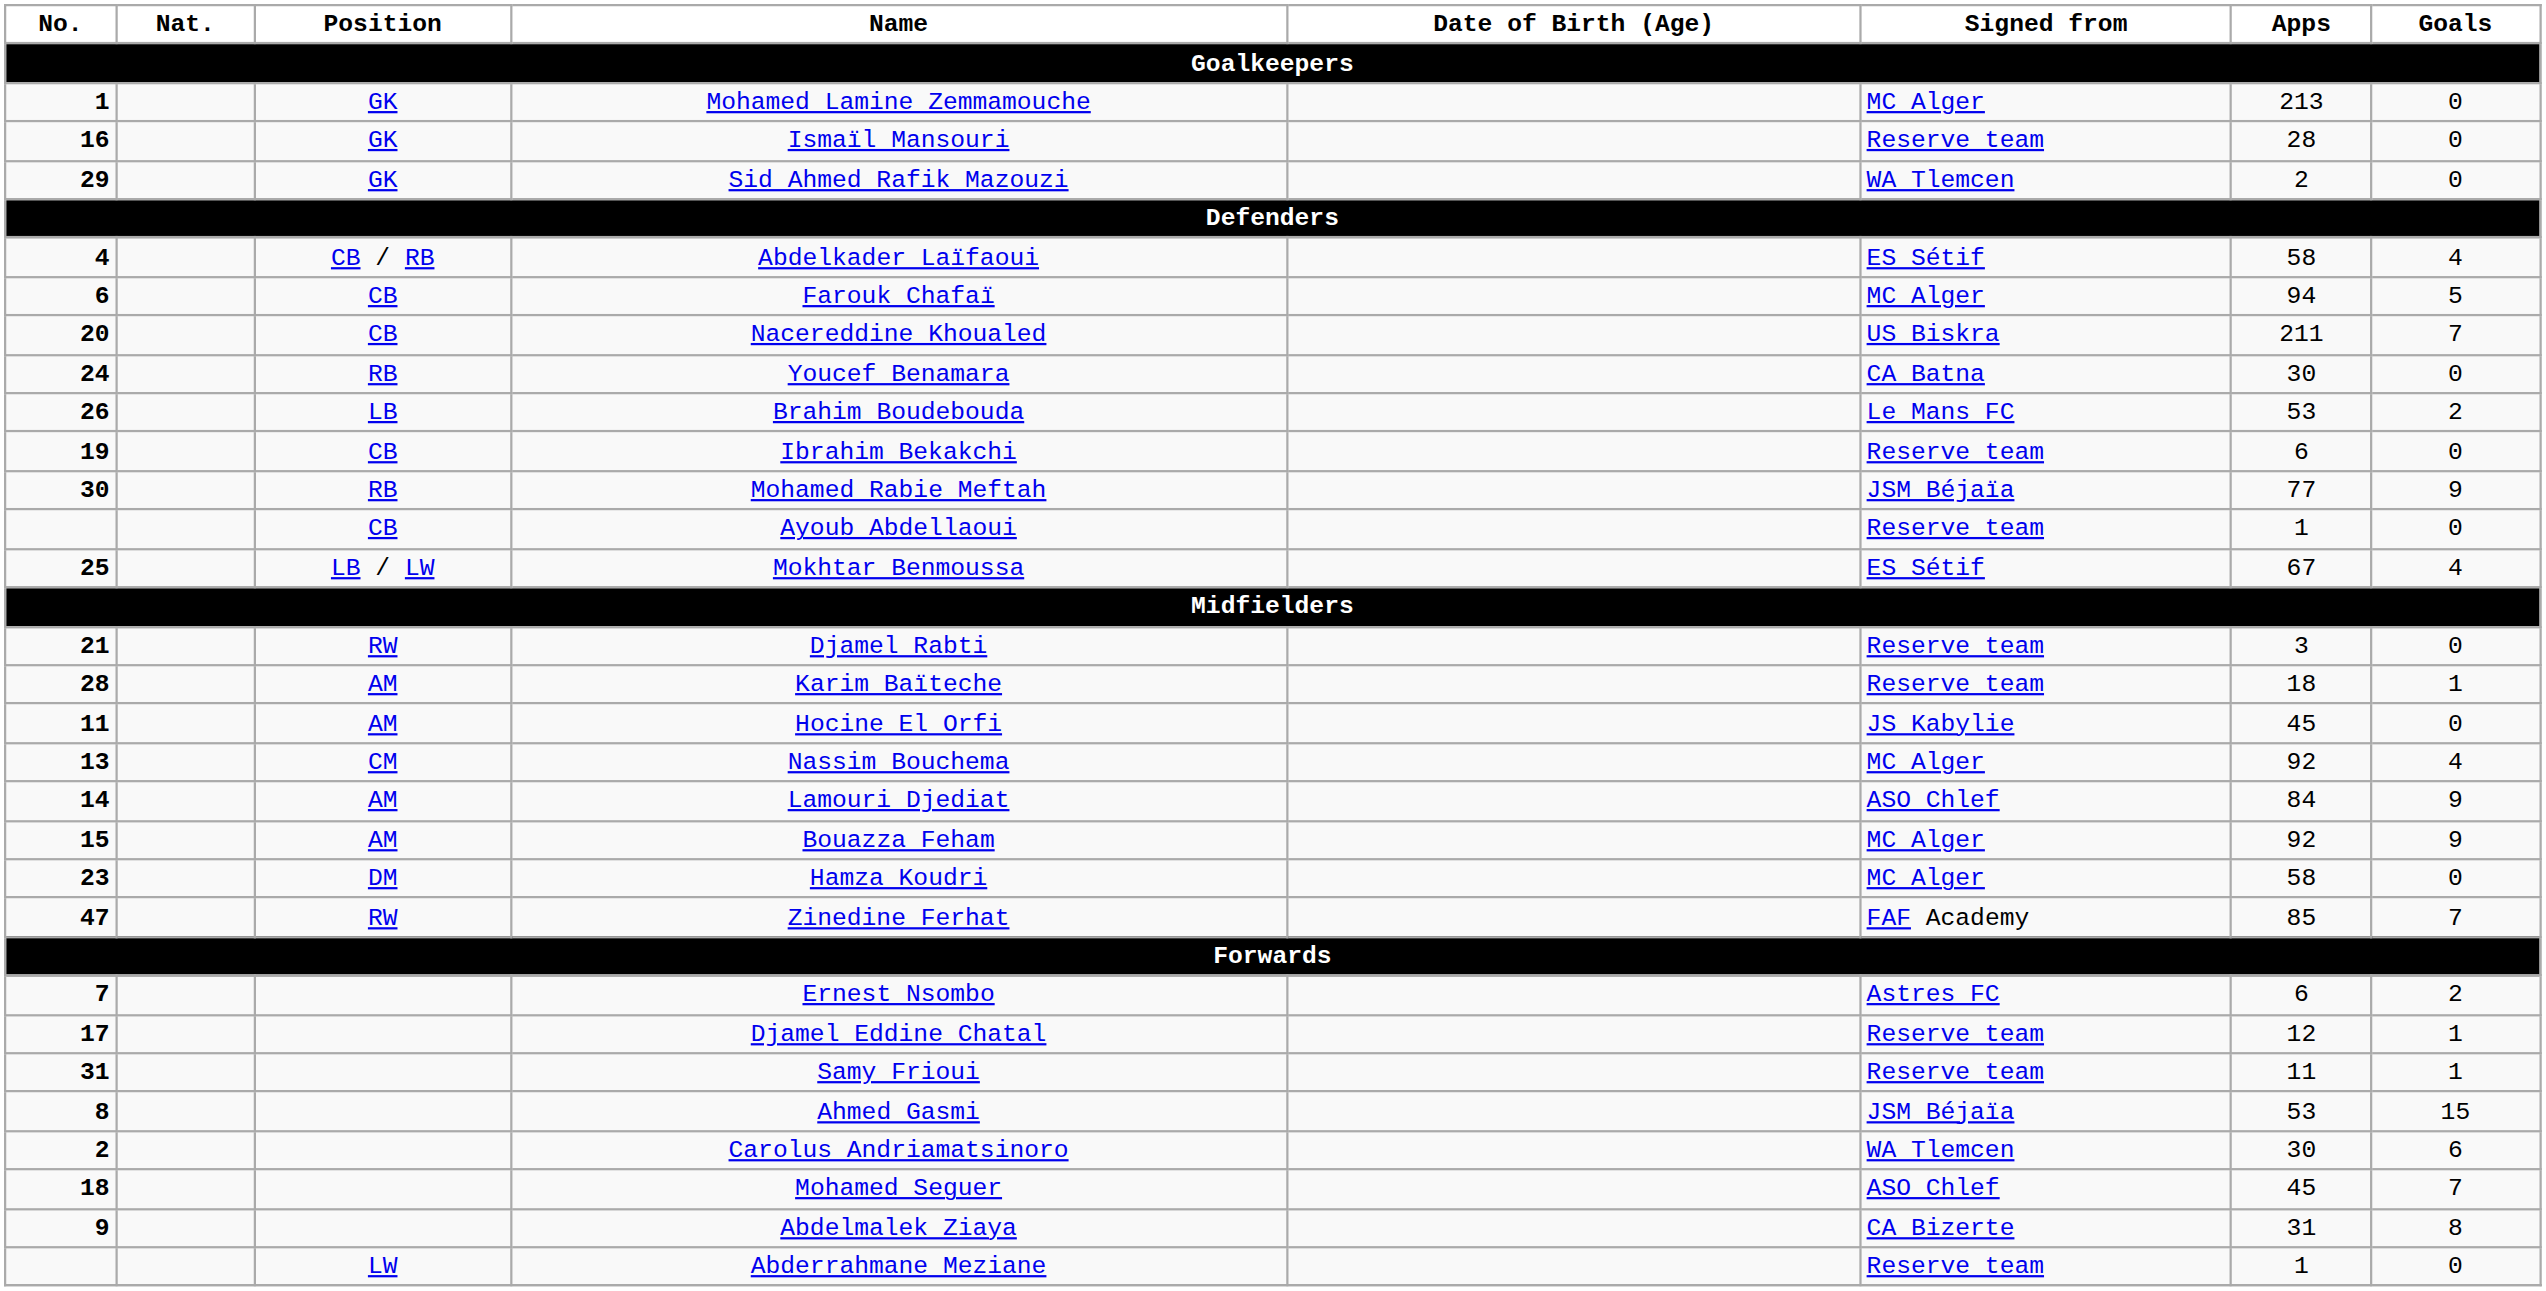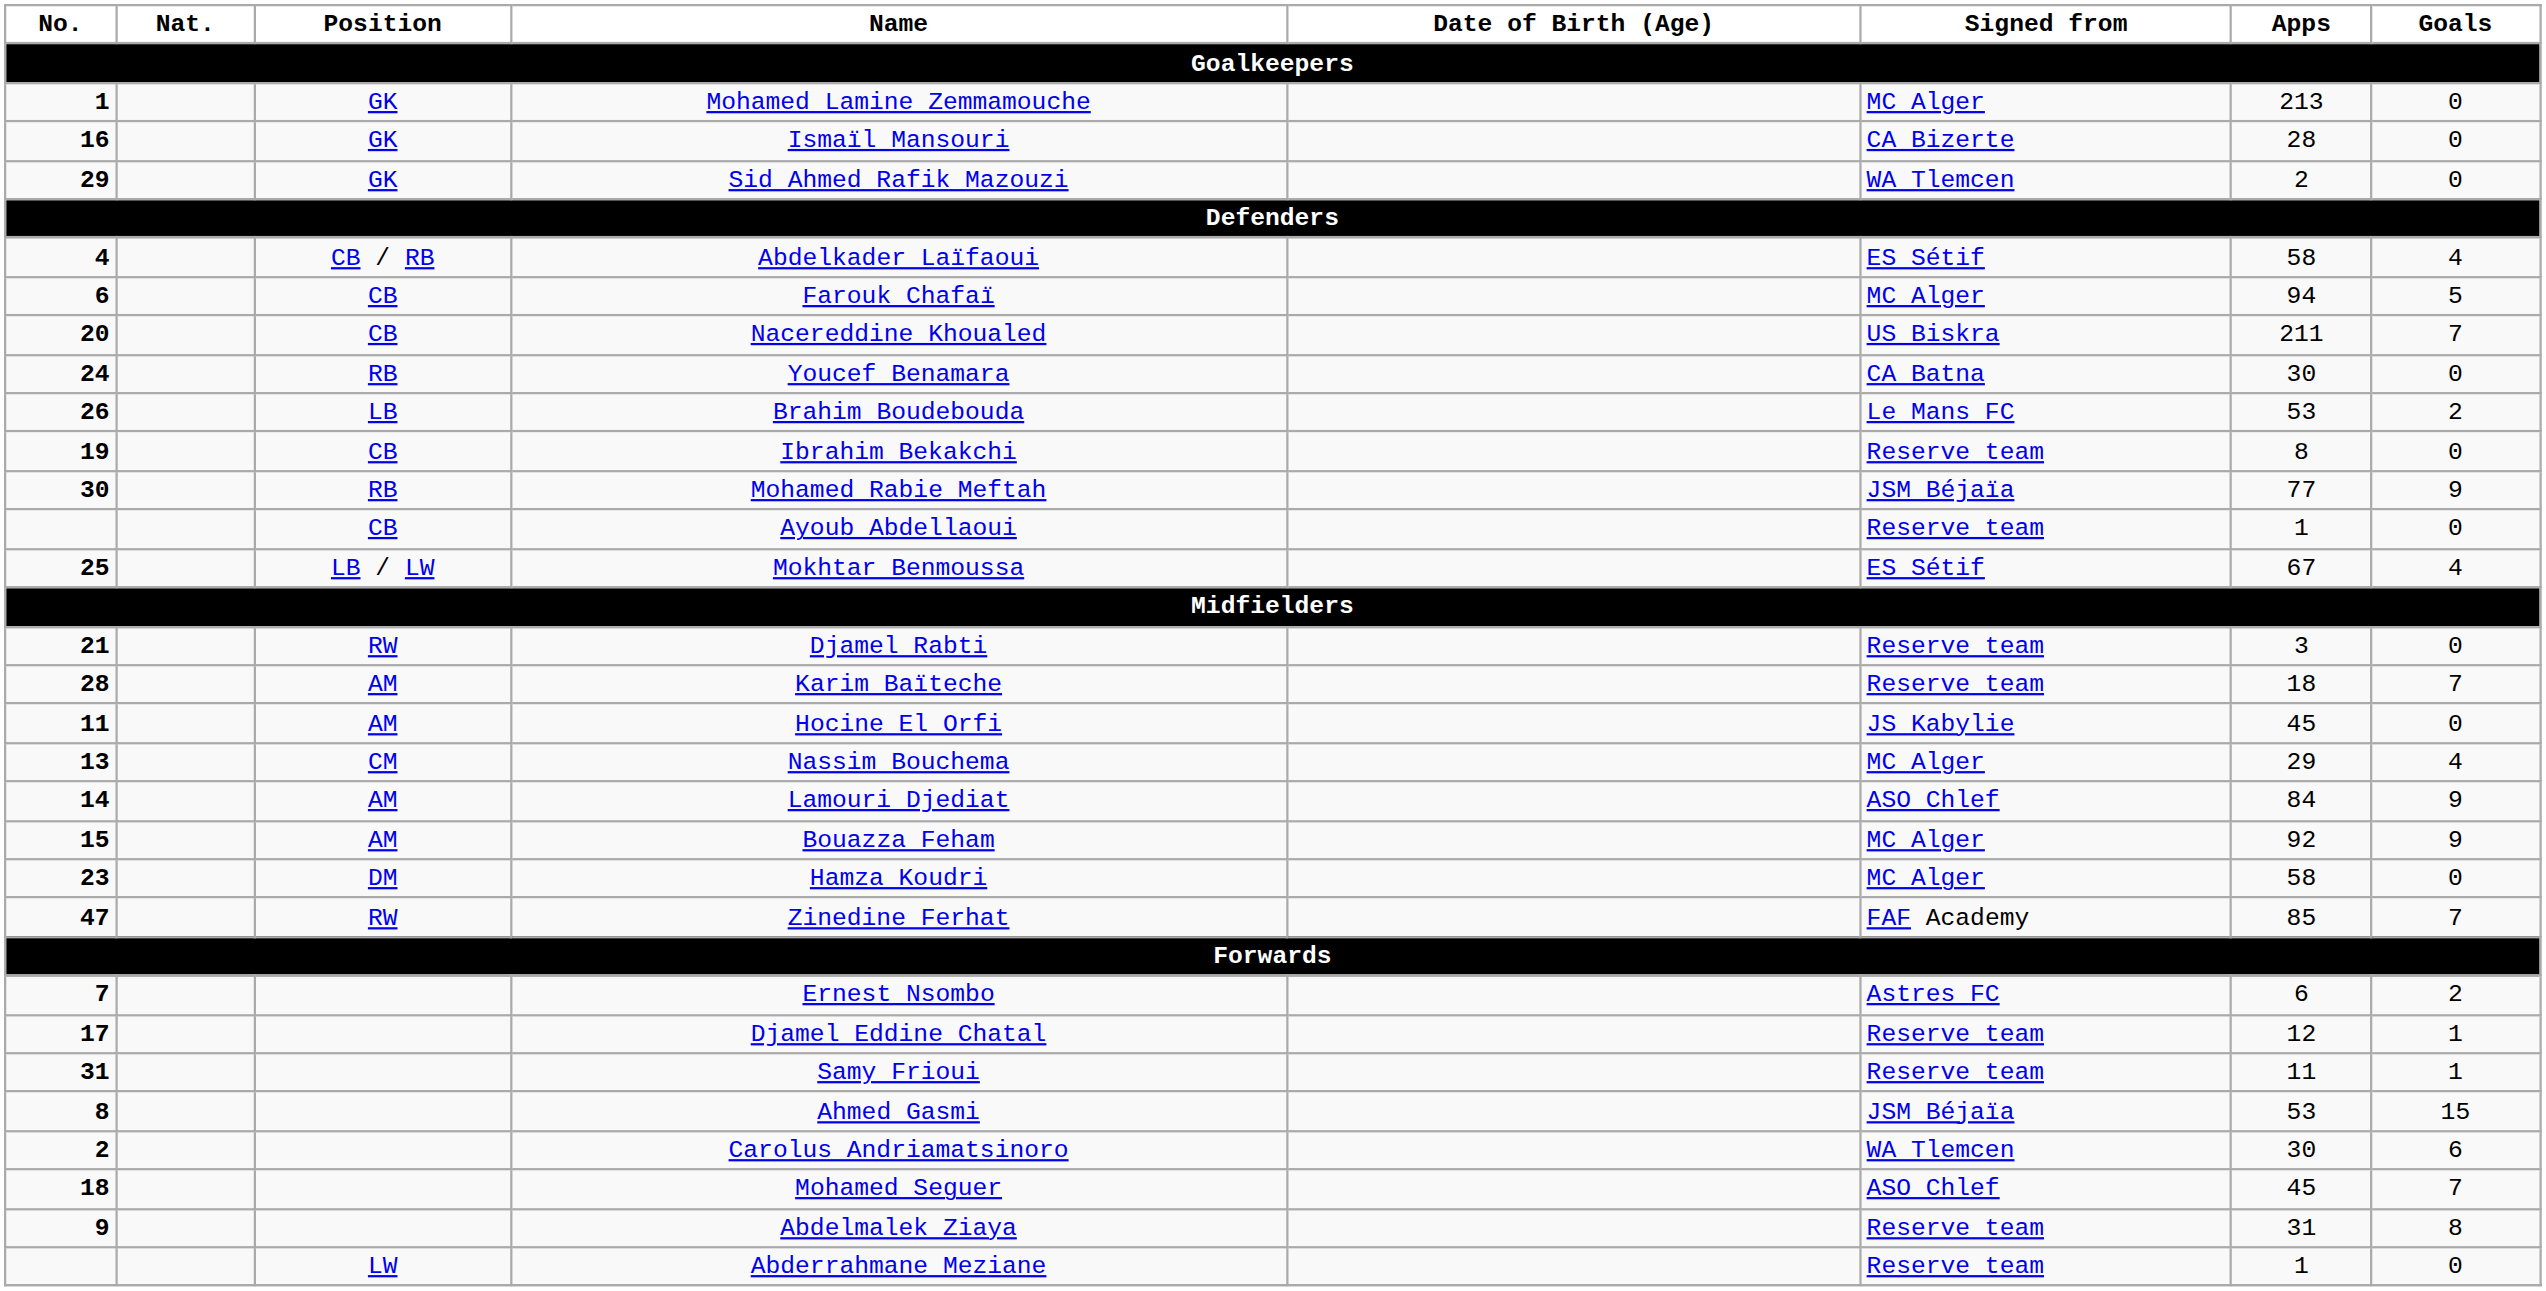Ismaïl Mansouri | Signed from: Reserve team -> CA Bizerte
Ibrahim Bekakchi | Apps: 6 -> 8
Karim Baïteche | Goals: 1 -> 7
Nassim Bouchema | Apps: 92 -> 29
Abdelmalek Ziaya | Signed from: CA Bizerte -> Reserve team
